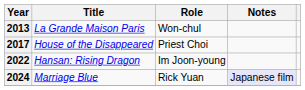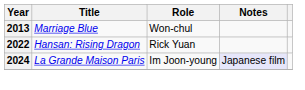2013 | Title: La Grande Maison Paris -> Marriage Blue
- row: 2017 | House of the Disappeared | Priest Choi
2022 | Role: Im Joon-young -> Rick Yuan
2024 | Title: Marriage Blue -> La Grande Maison Paris
2024 | Role: Rick Yuan -> Im Joon-young
